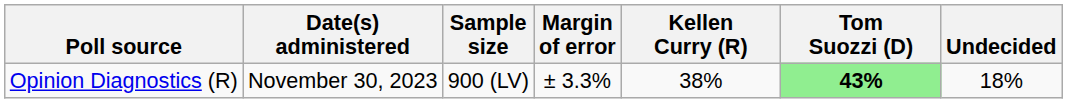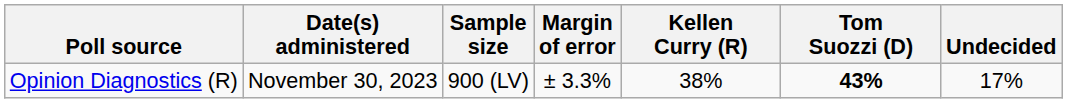Opinion Diagnostics (R) | Tom Suozzi (D): lightgreen background -> no background
Opinion Diagnostics (R) | Undecided: 18% -> 17%
